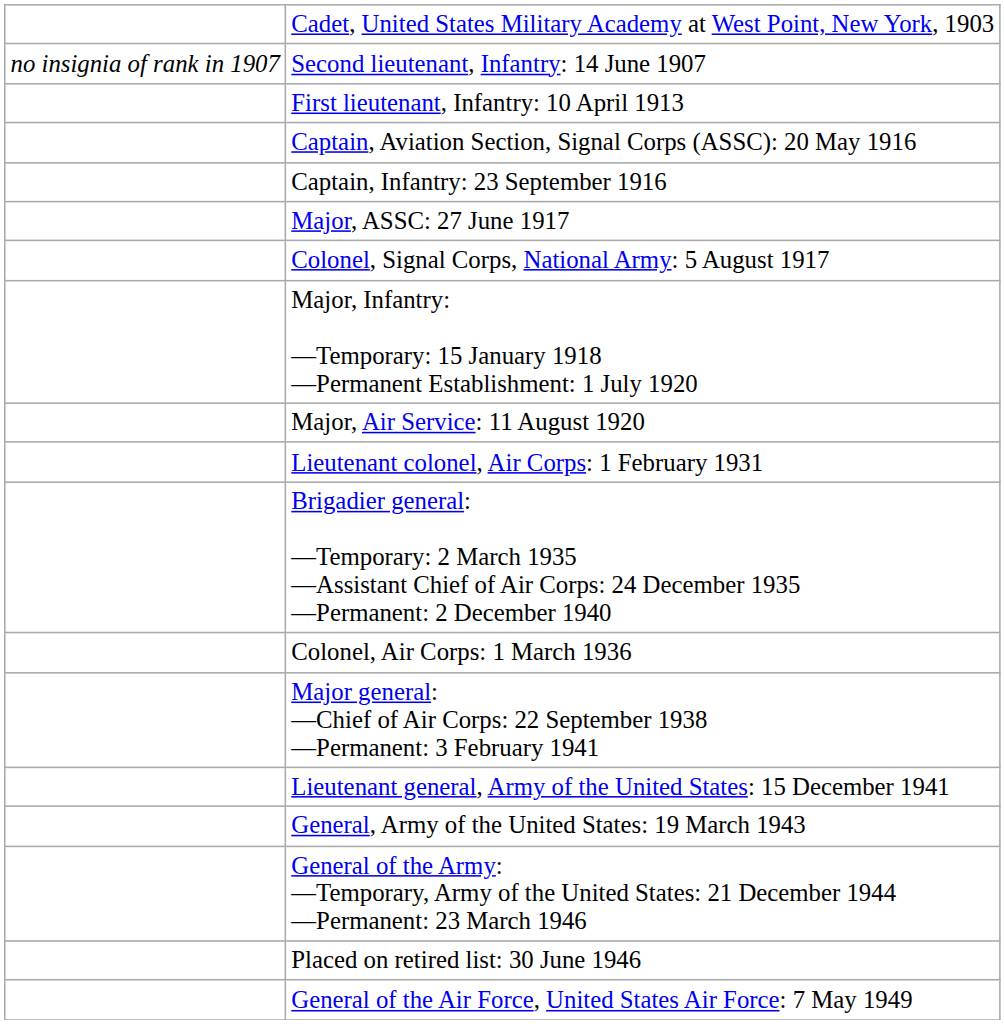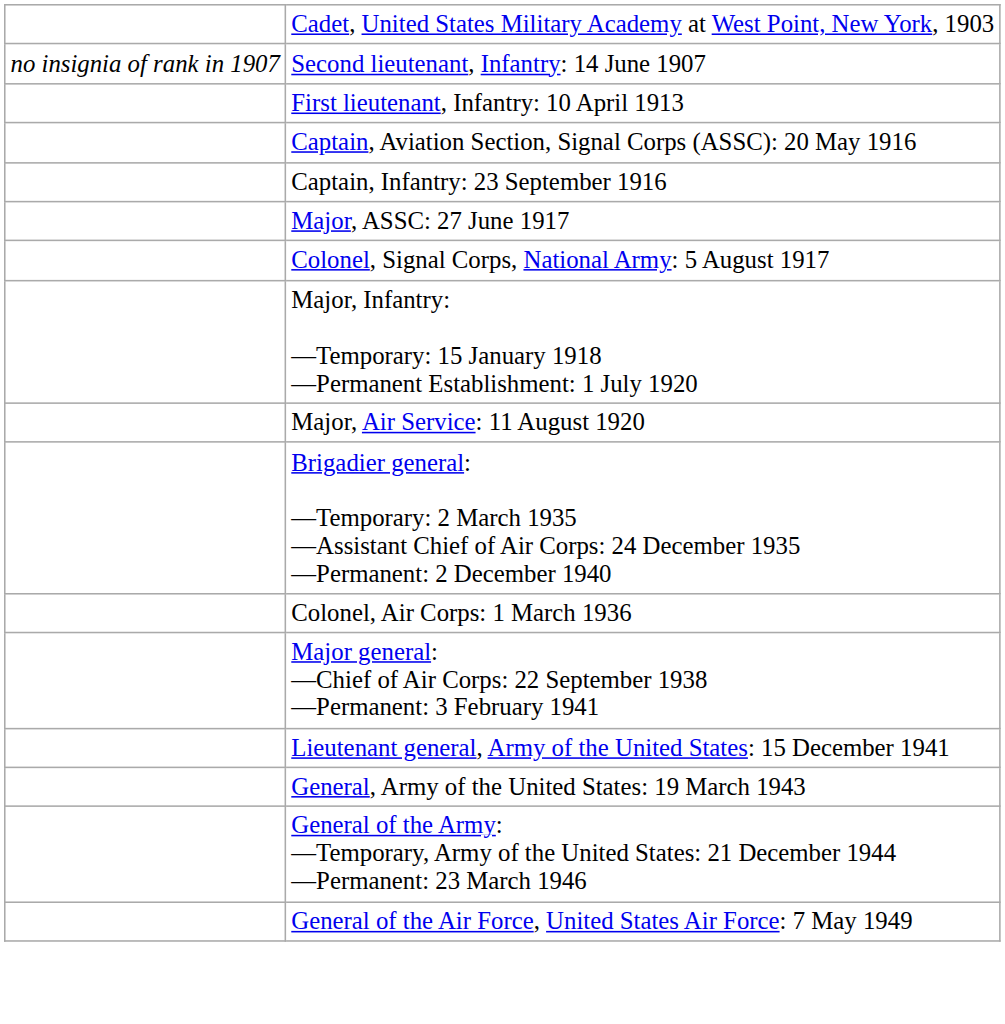- row: Lieutenant colonel, Air Corps: 1 February 1931
- row: Placed on retired list: 30 June 1946
